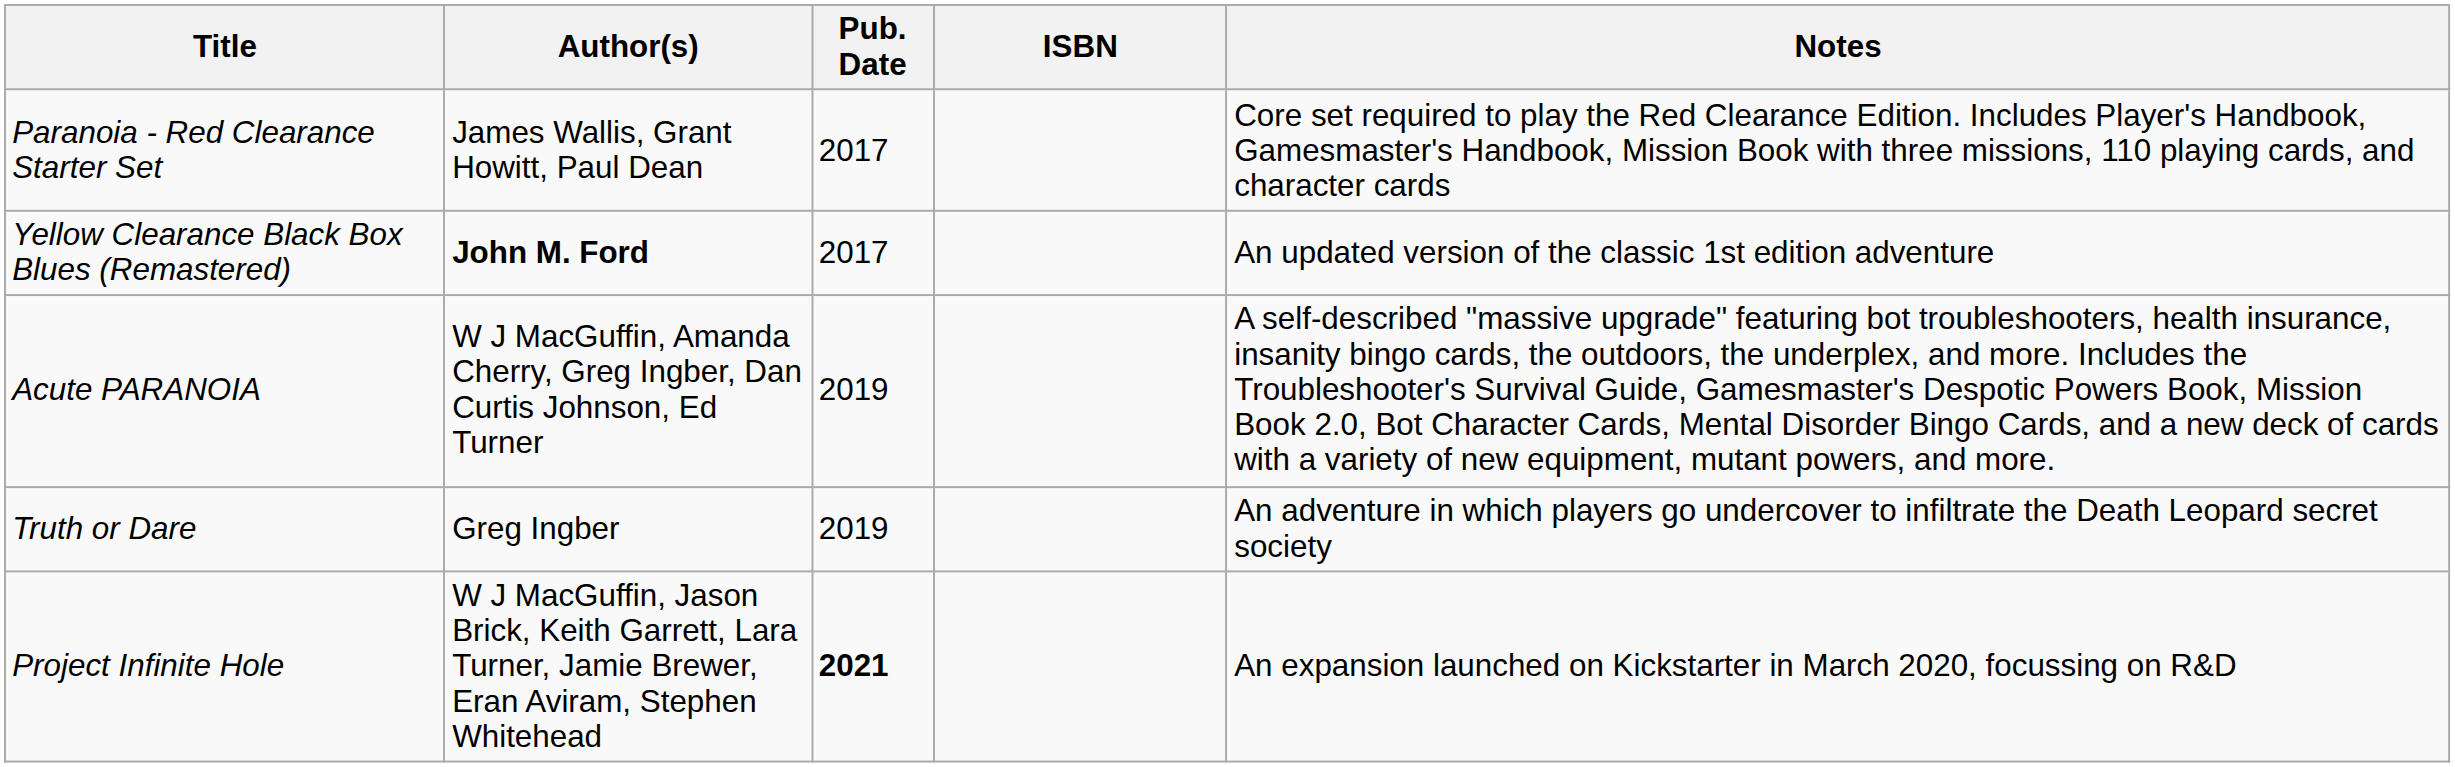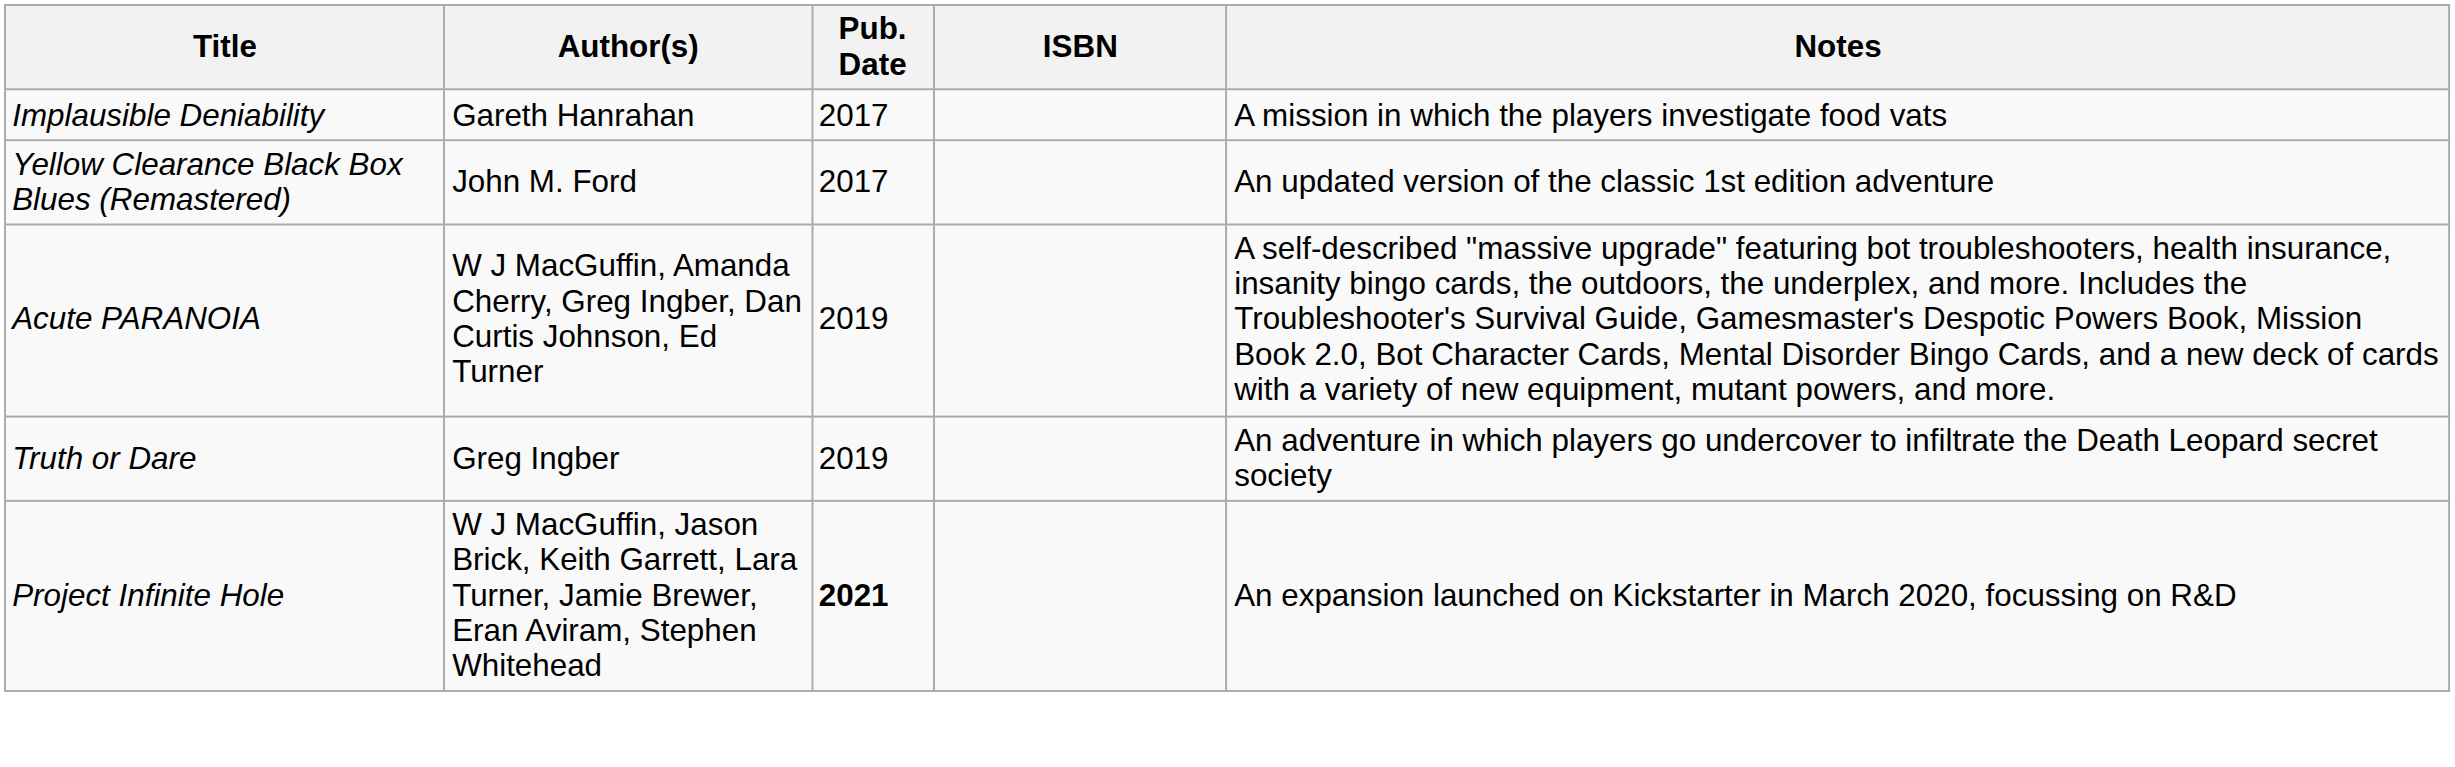- row: Paranoia - Red Clearance Starter Set | James Wallis, Grant Howitt, Paul Dean | 2017 | Core set required to play the Red Clearance Edition. Includes Player's Handbook, Gamesmaster's Handbook, Mission Book with three missions, 110 playing cards, and character cards
+ row: Implausible Deniability | Gareth Hanrahan | 2017 | A mission in which the players investigate food vats
Yellow Clearance Black Box Blues (Remastered) | Author(s): bold -> normal
